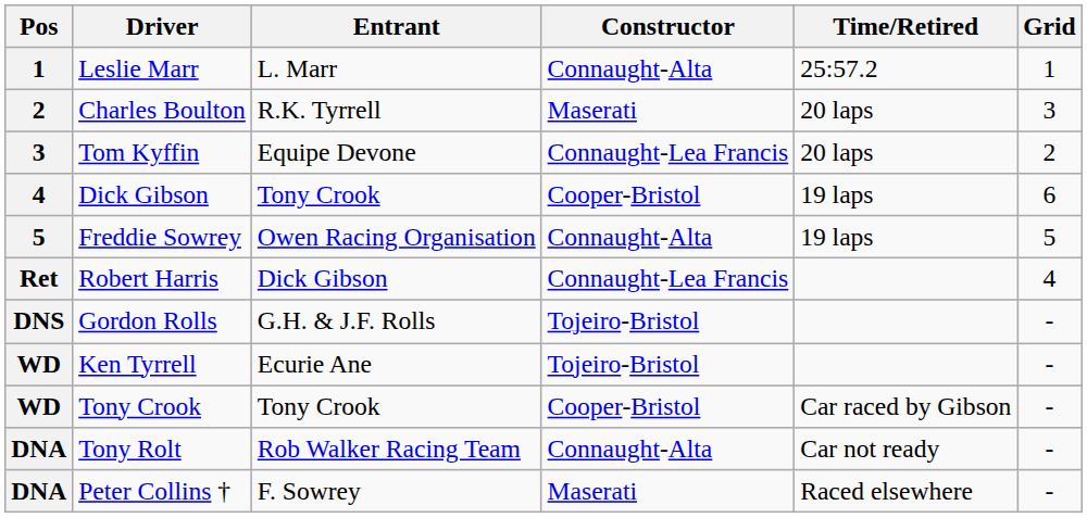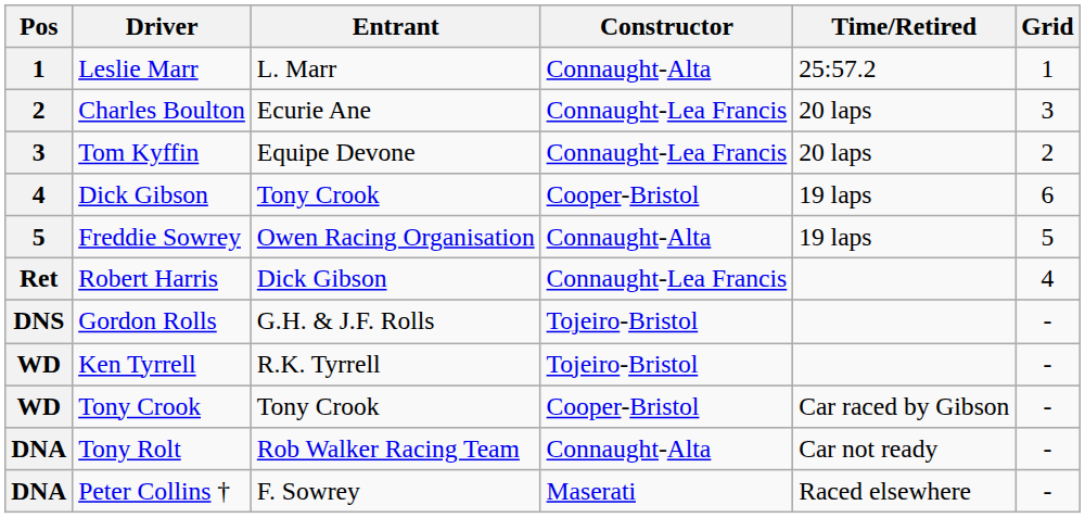Charles Boulton | Entrant: R.K. Tyrrell -> Ecurie Ane
Charles Boulton | Constructor: Maserati -> Connaught-Lea Francis
Ken Tyrrell | Entrant: Ecurie Ane -> R.K. Tyrrell
